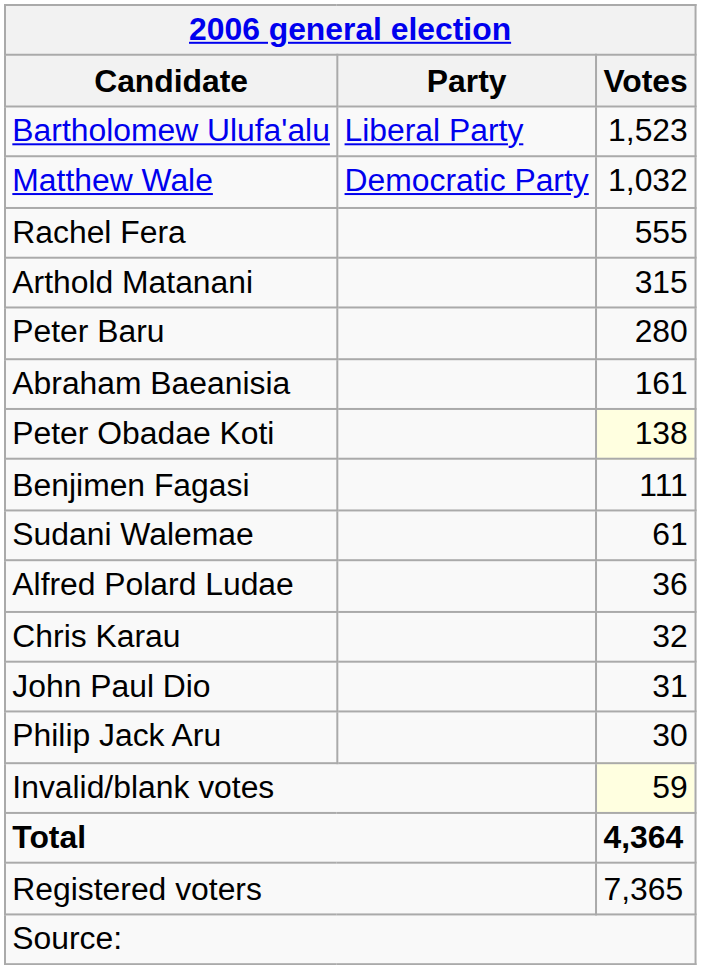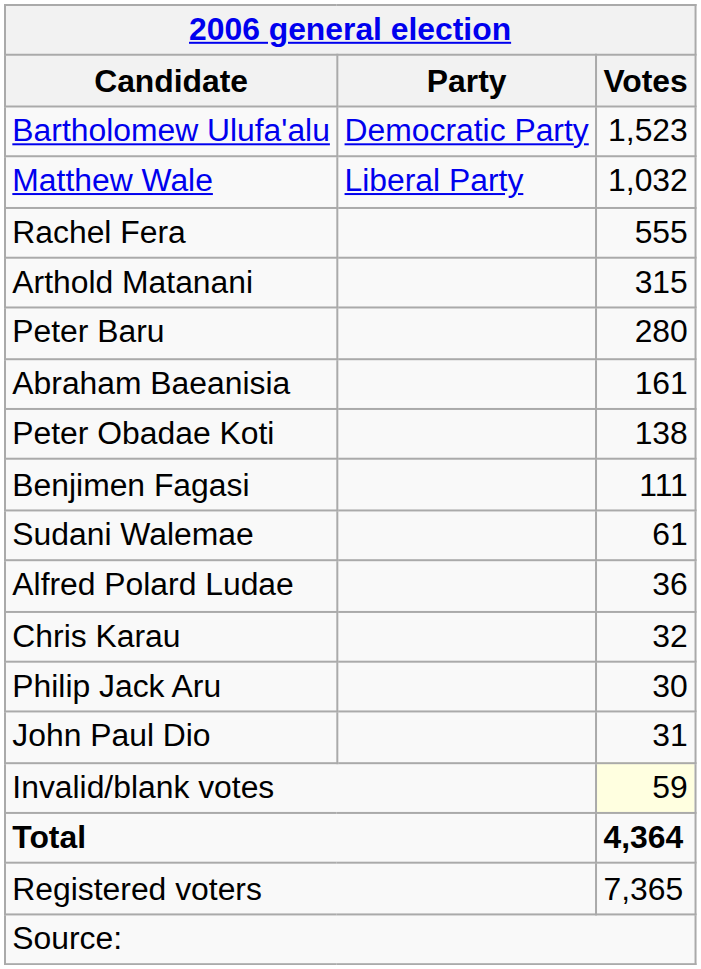Bartholomew Ulufa'alu | Party: Liberal Party -> Democratic Party
Matthew Wale | Party: Democratic Party -> Liberal Party
Peter Obadae Koti | Votes: lightyellow background -> no background
rows swapped: John Paul Dio <-> Philip Jack Aru
